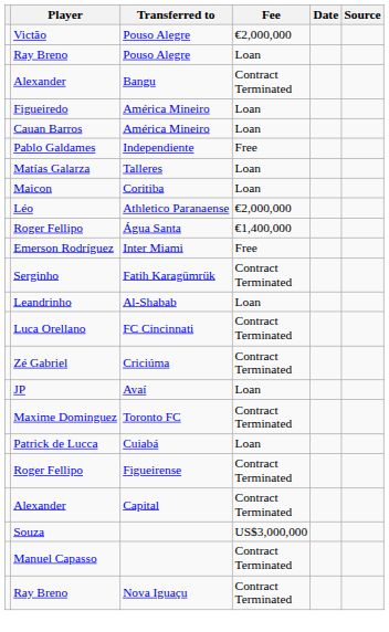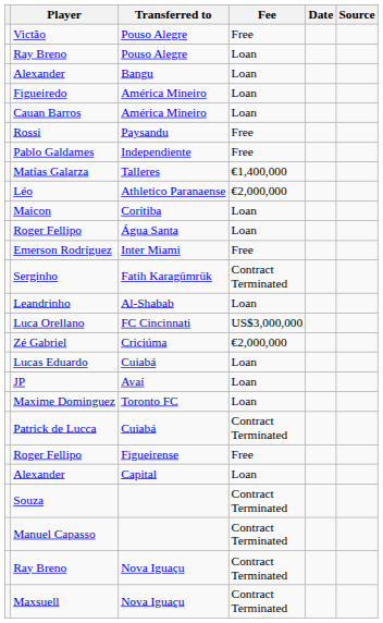Victão | Fee: €2,000,000 -> Free
Alexander / Bangu | Fee: Contract Terminated -> Loan
+ row: Rossi | Paysandu | Free
Matías Galarza | Fee: Loan -> €1,400,000
rows swapped: Léo <-> Maicon
Roger Fellipo / Água Santa | Fee: €1,400,000 -> Loan
Luca Orellano | Fee: Contract Terminated -> US$3,000,000
Zé Gabriel | Fee: Contract Terminated -> €2,000,000
+ row: Lucas Eduardo | Cuiabá | Loan
Maxime Dominguez | Fee: Contract Terminated -> Loan
Patrick de Lucca | Fee: Loan -> Contract Terminated
Roger Fellipo / Figueirense | Fee: Contract Terminated -> Free
Alexander / Capital | Fee: Contract Terminated -> Loan
Souza | Fee: US$3,000,000 -> Contract Terminated
+ row: Maxsuell | Nova Iguaçu | Contract Terminated
